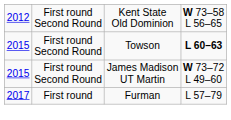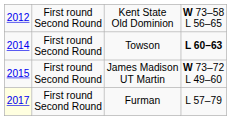Towson | column 1: 2015 -> 2014
Furman | column 1: no background -> lightyellow background
Furman | column 2: First round -> First round Second Round
